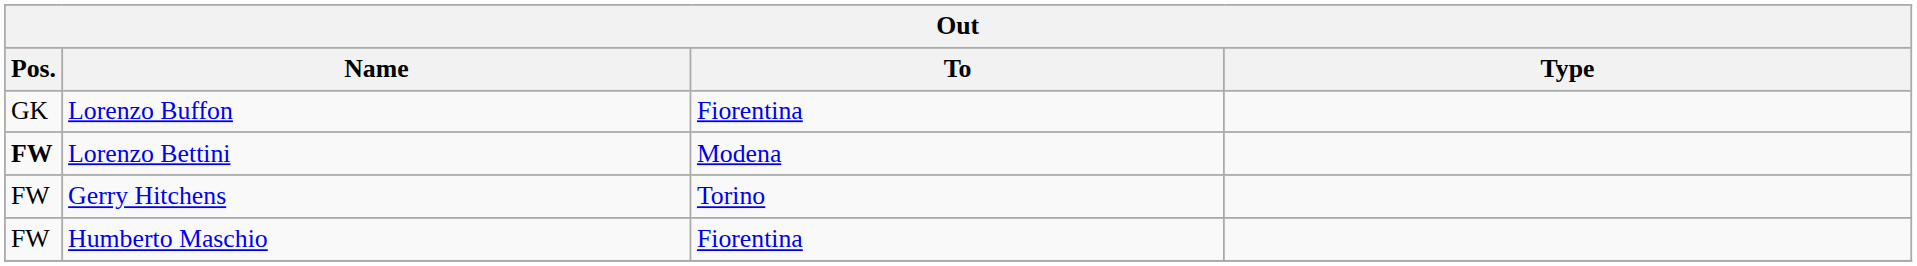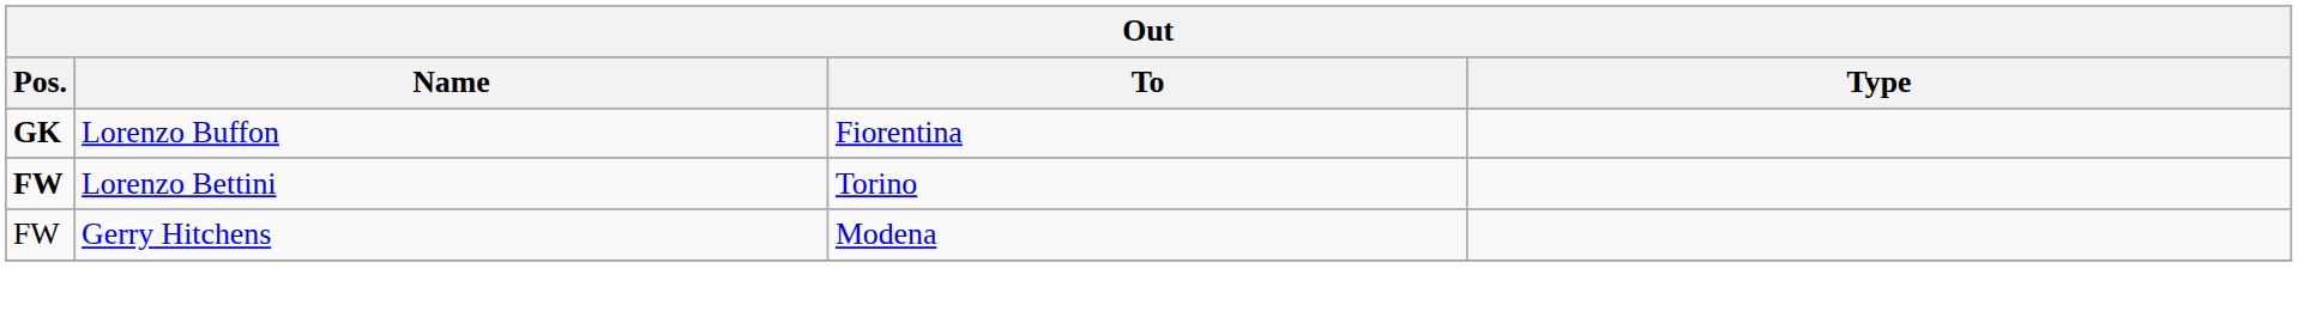Lorenzo Buffon | Pos.: normal -> bold
Lorenzo Bettini | To: Modena -> Torino
Gerry Hitchens | To: Torino -> Modena
- row: FW | Humberto Maschio | Fiorentina
